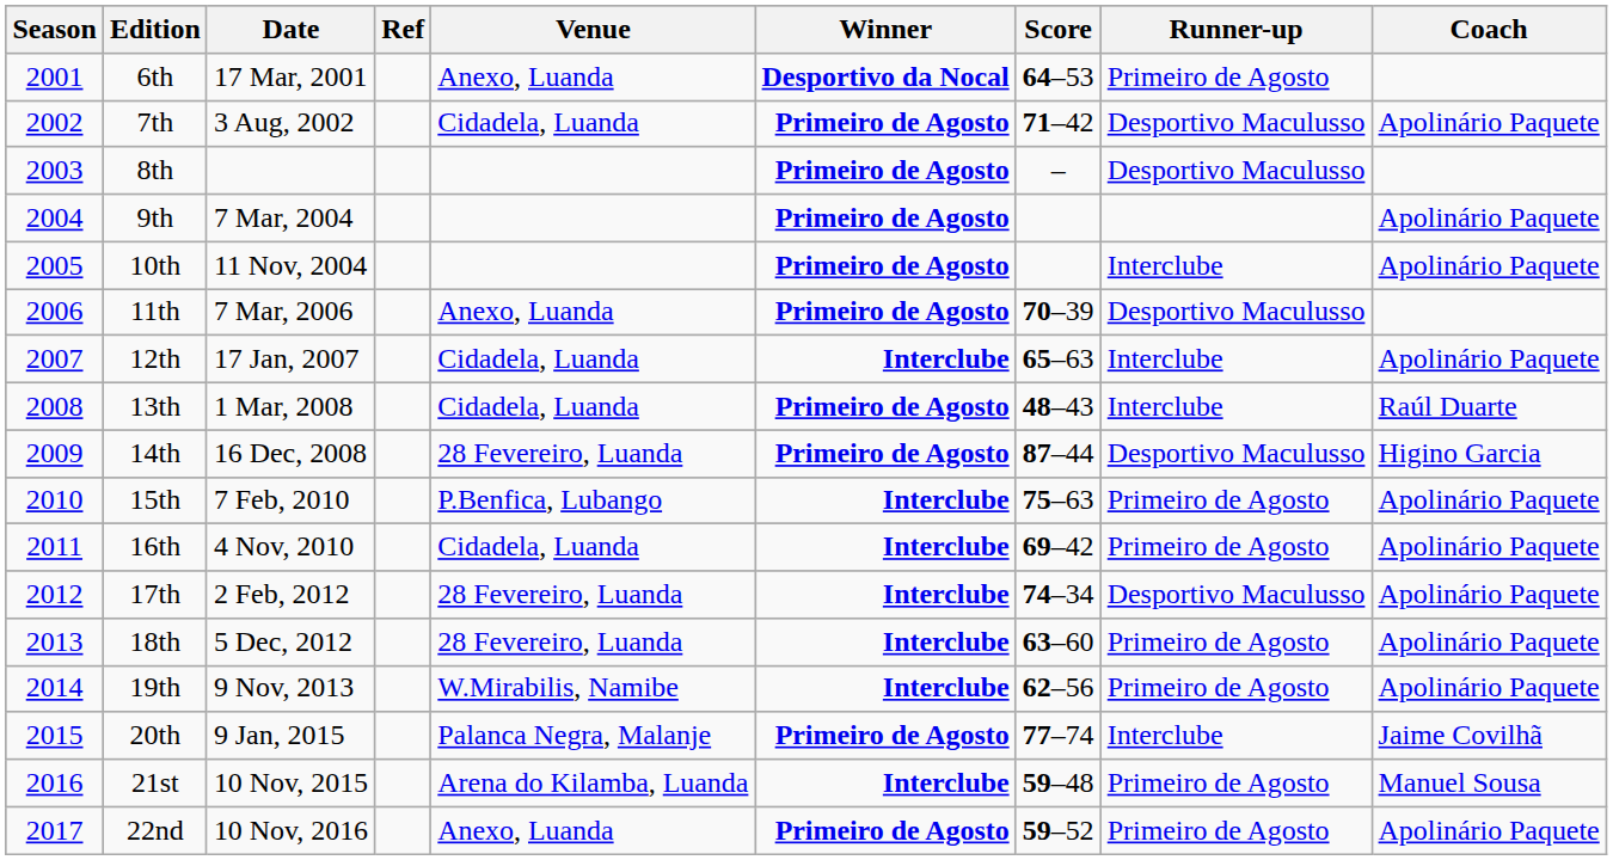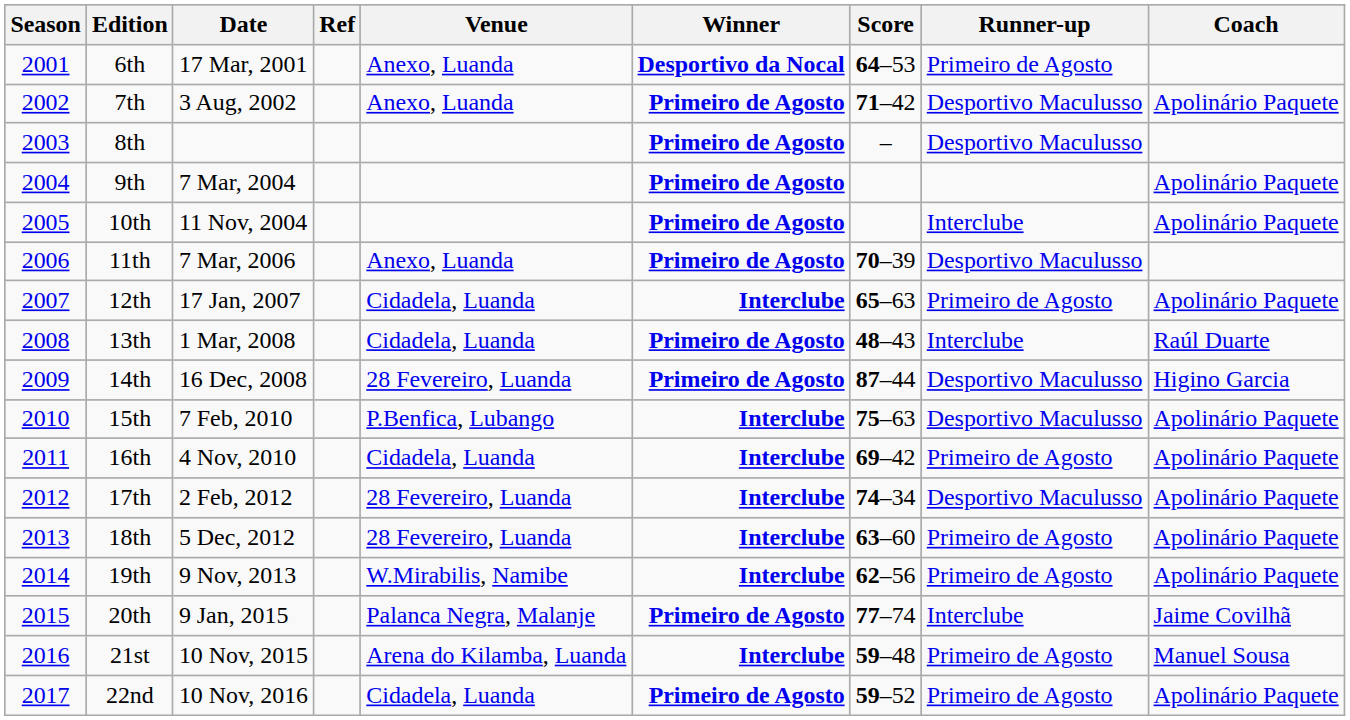7th | Venue: Cidadela, Luanda -> Anexo, Luanda
12th | Runner-up: Interclube -> Primeiro de Agosto
15th | Runner-up: Primeiro de Agosto -> Desportivo Maculusso
22nd | Venue: Anexo, Luanda -> Cidadela, Luanda
